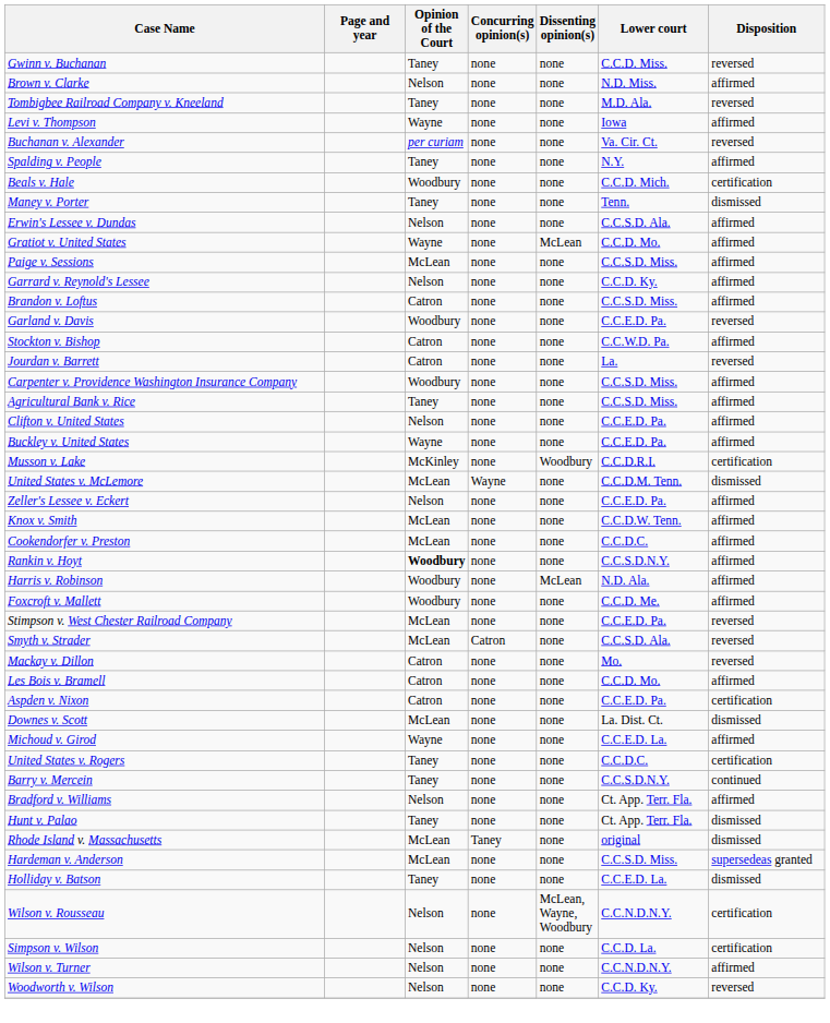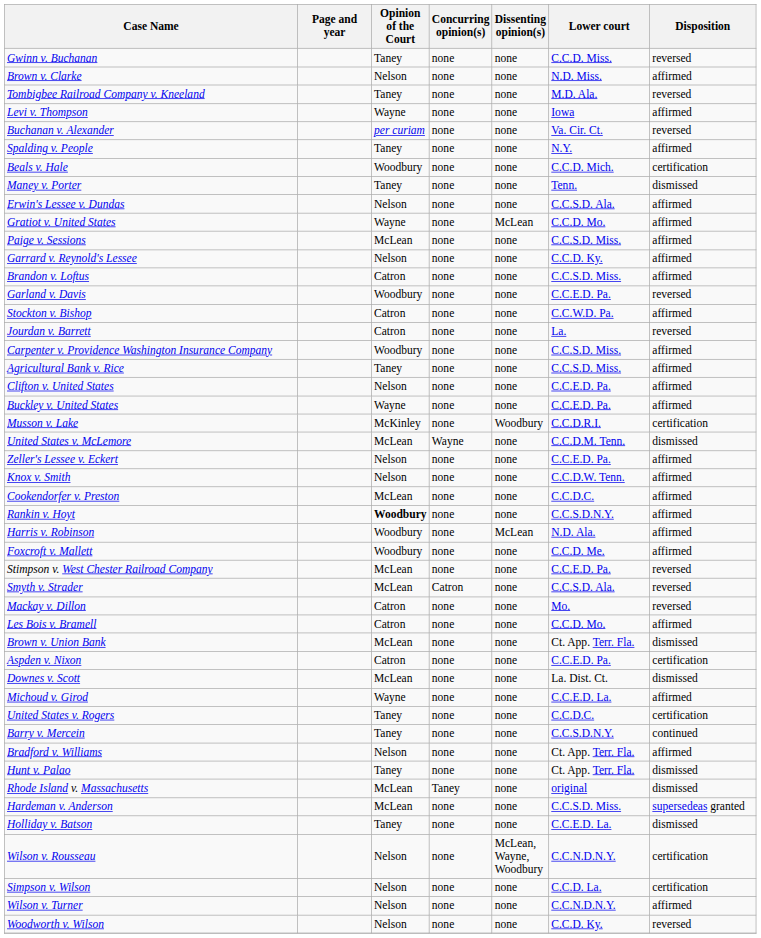Knox v. Smith | Opinion of the Court: McLean -> Nelson
+ row: Brown v. Union Bank | McLean | none | none | Ct. App. Terr. Fla. | dismissed
